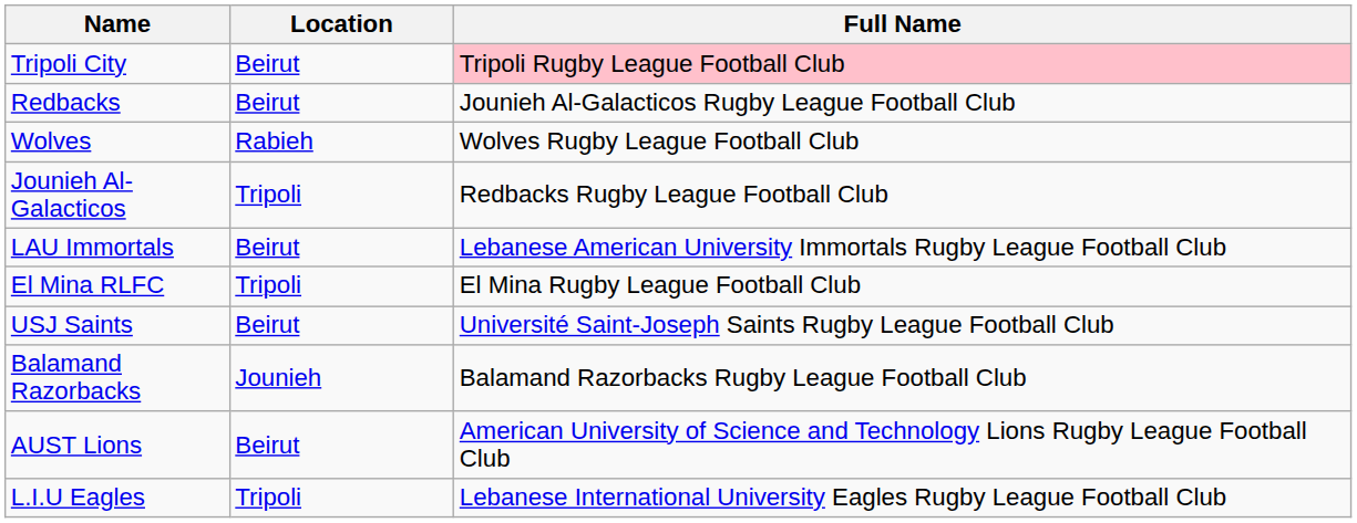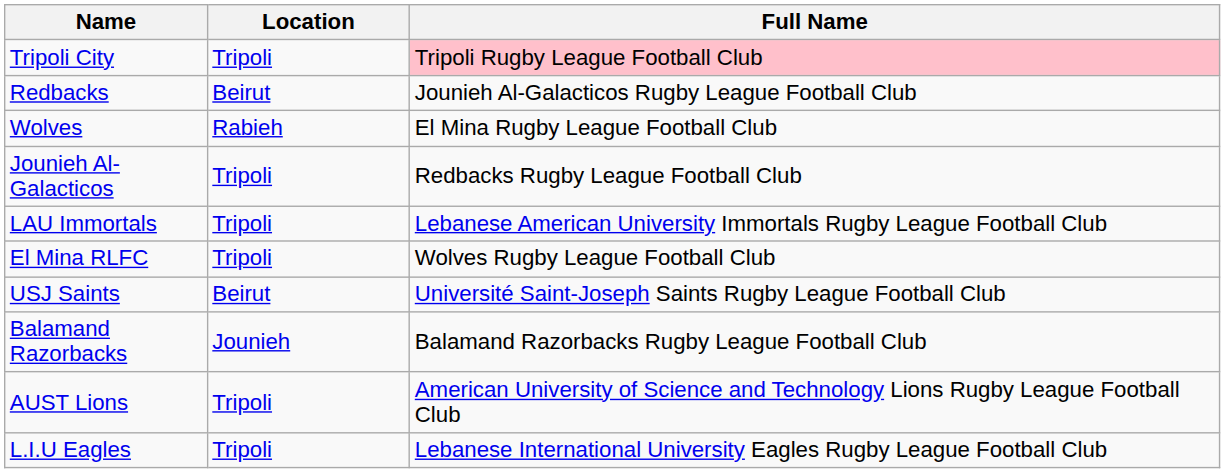Tripoli City | Location: Beirut -> Tripoli
Wolves | Full Name: Wolves Rugby League Football Club -> El Mina Rugby League Football Club
LAU Immortals | Location: Beirut -> Tripoli
El Mina RLFC | Full Name: El Mina Rugby League Football Club -> Wolves Rugby League Football Club
AUST Lions | Location: Beirut -> Tripoli
